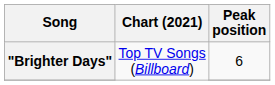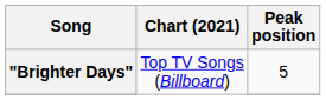"Brighter Days" | Peak position: 6 -> 5
